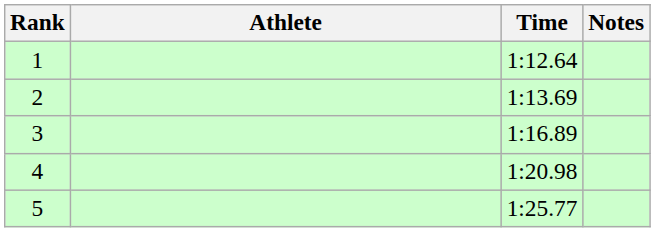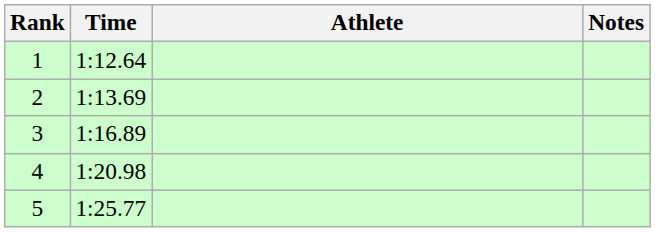columns swapped: Athlete <-> Time
